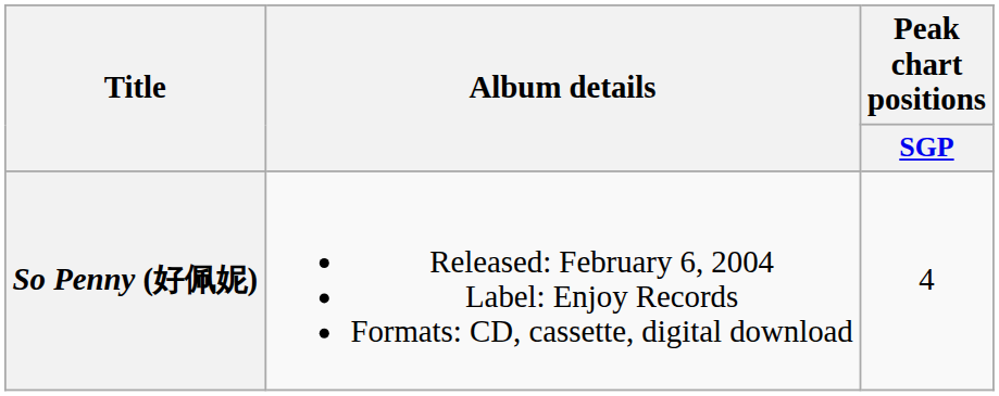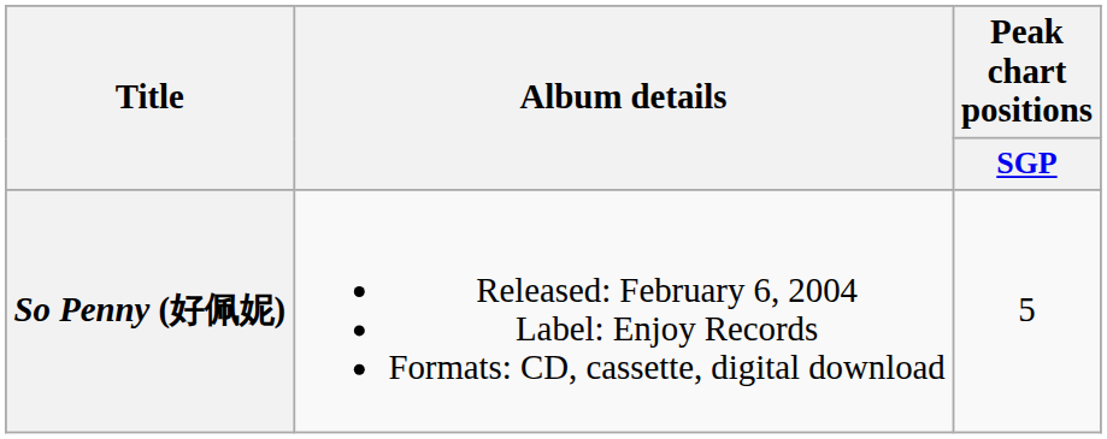So Penny (好佩妮) | Peak chart positions / SGP: 4 -> 5
